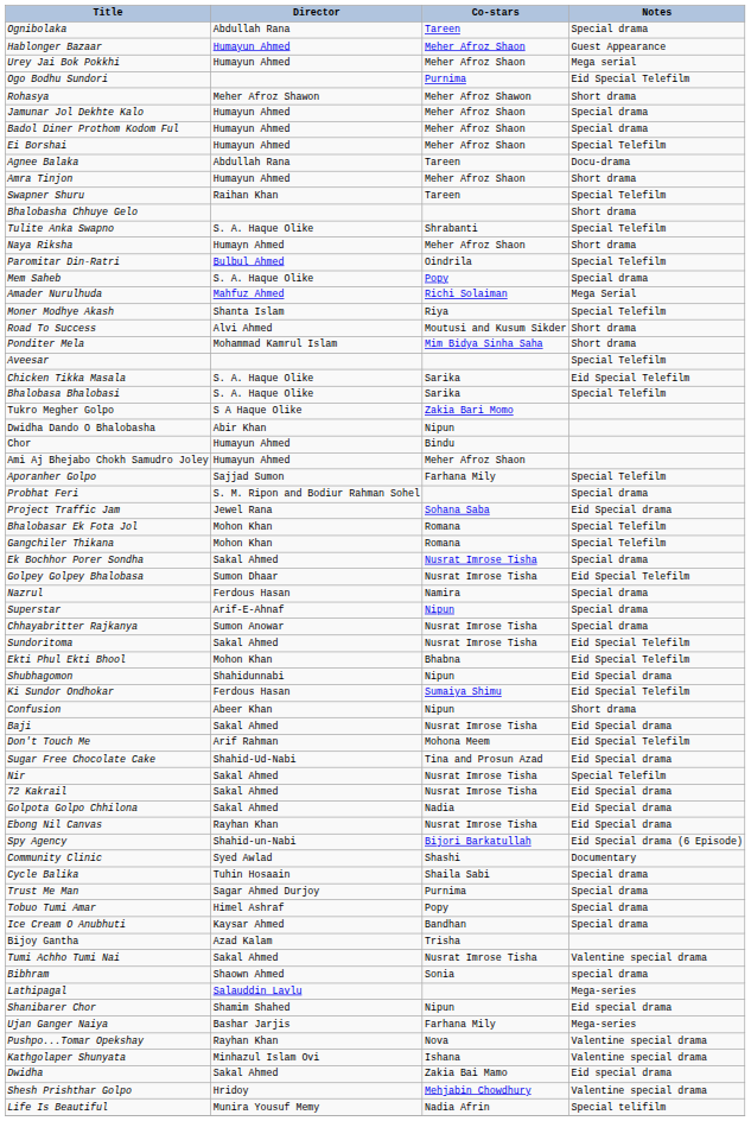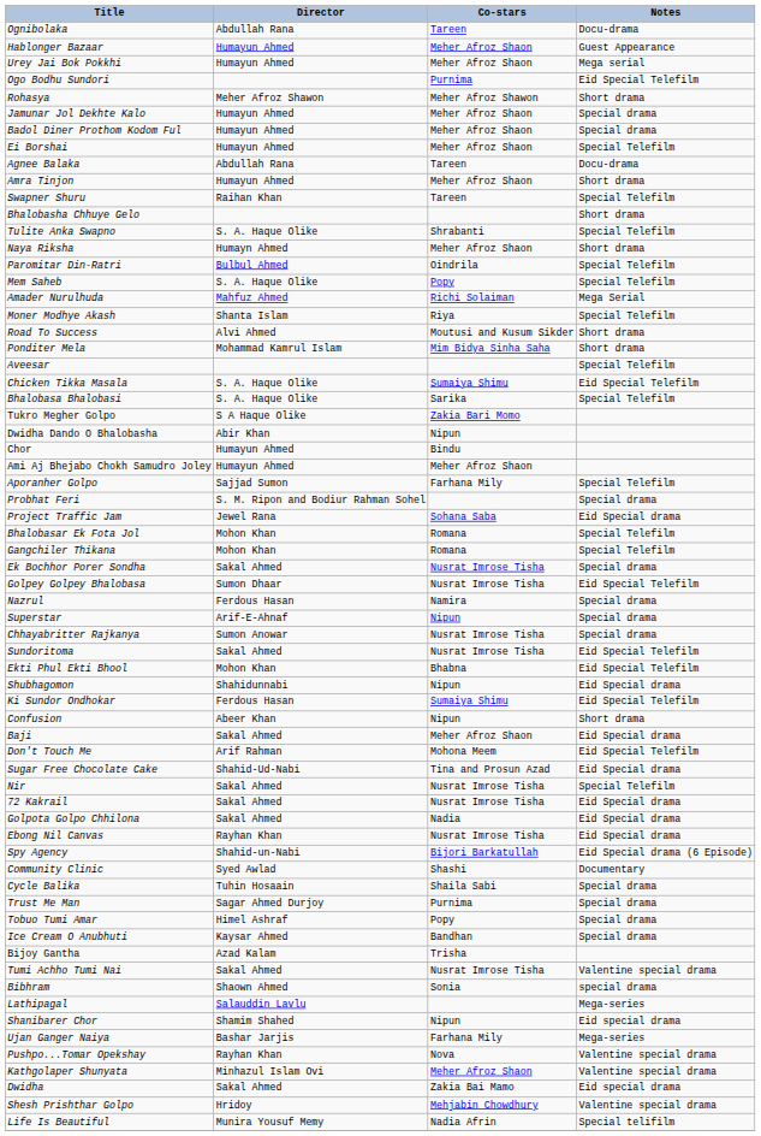Ognibolaka | Notes: Special drama -> Docu-drama
Mem Saheb | Notes: Special drama -> Special Telefilm
Chicken Tikka Masala | Co-stars: Sarika -> Sumaiya Shimu
Baji | Co-stars: Nusrat Imrose Tisha -> Meher Afroz Shaon
Kathgolaper Shunyata | Co-stars: Ishana -> Meher Afroz Shaon
